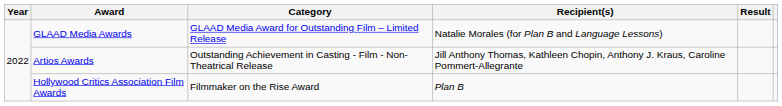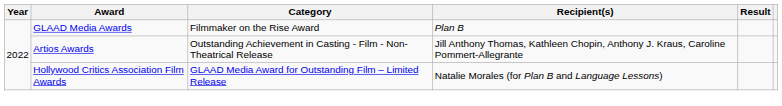GLAAD Media Awards | Category: GLAAD Media Award for Outstanding Film – Limited Release -> Filmmaker on the Rise Award
GLAAD Media Awards | Recipient(s): Natalie Morales (for Plan B and Language Lessons) -> Plan B
Hollywood Critics Association Film Awards | Category: Filmmaker on the Rise Award -> GLAAD Media Award for Outstanding Film – Limited Release
Hollywood Critics Association Film Awards | Recipient(s): Plan B -> Natalie Morales (for Plan B and Language Lessons)
